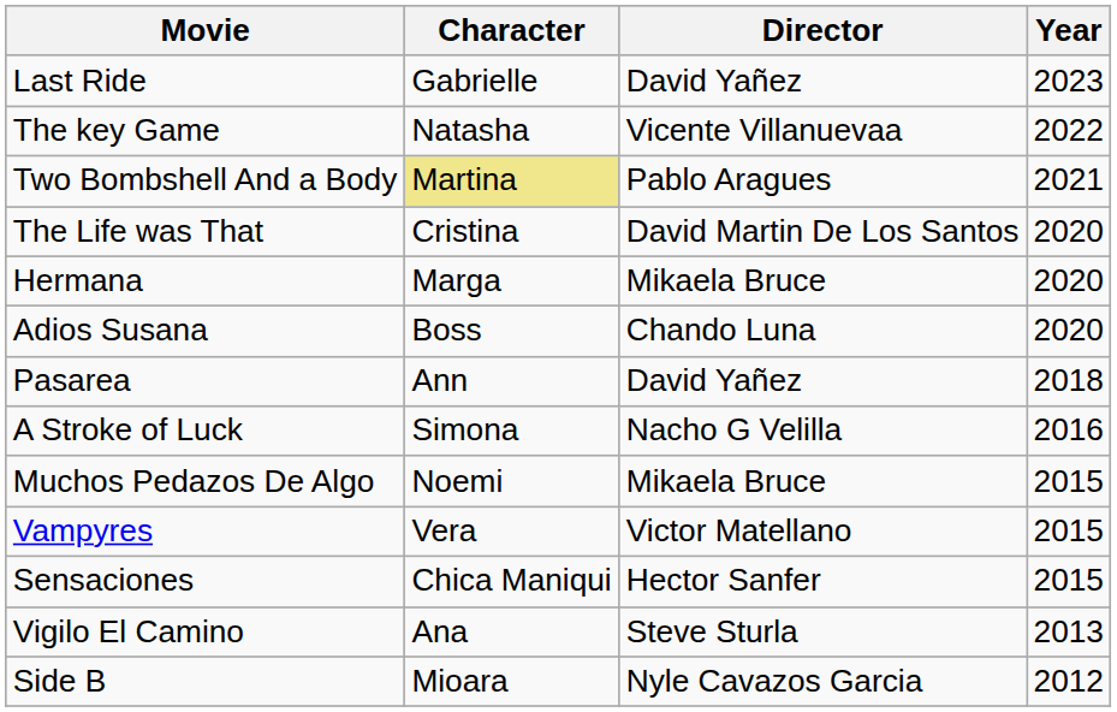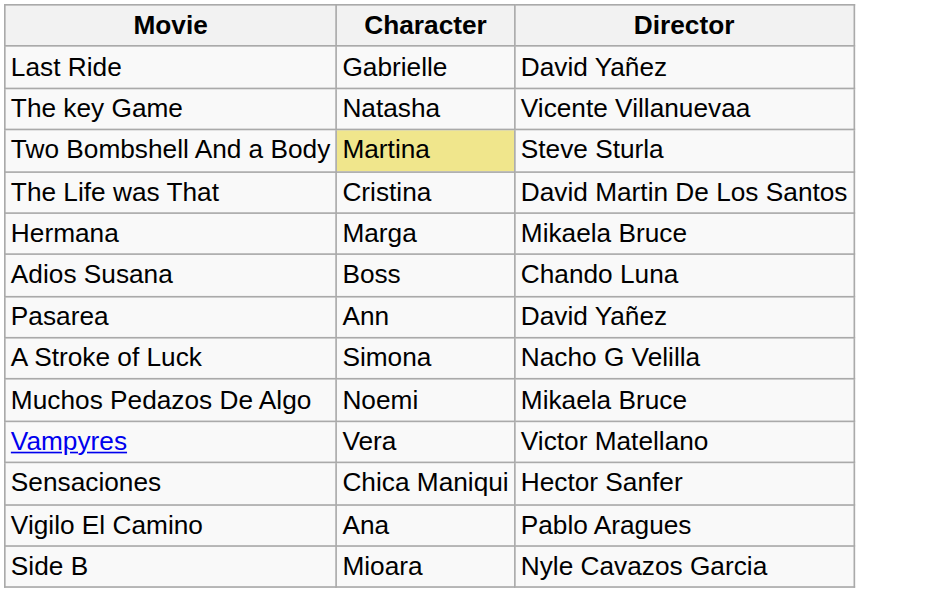- column: Year | 2023 | 2022 | 2021 | 2020 | 2020 | 2020 | 2018 | 2016 | 2015 | 2015 | 2015 | 2013 | 2012
Two Bombshell And a Body | Director: Pablo Aragues -> Steve Sturla
Vigilo El Camino | Director: Steve Sturla -> Pablo Aragues
